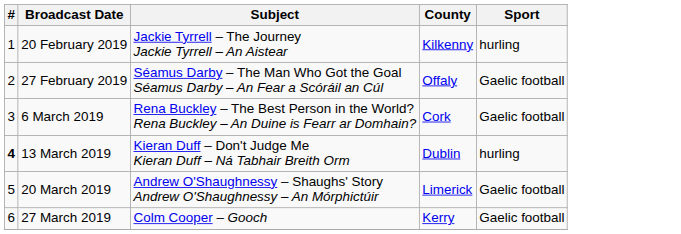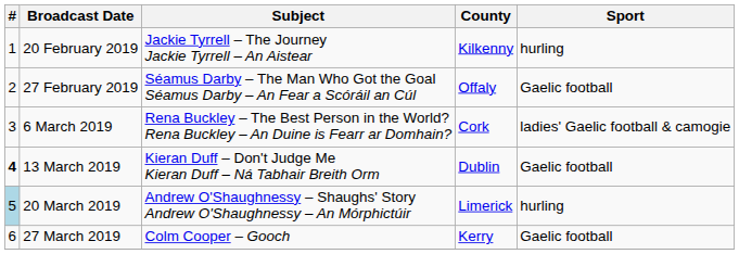6 March 2019 | Sport: Gaelic football -> ladies' Gaelic football & camogie
13 March 2019 | Sport: hurling -> Gaelic football
20 March 2019 | #: no background -> lightblue background
20 March 2019 | Sport: Gaelic football -> hurling
